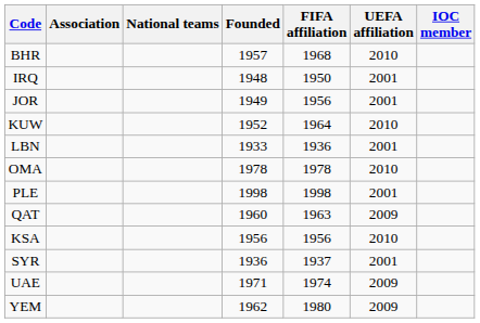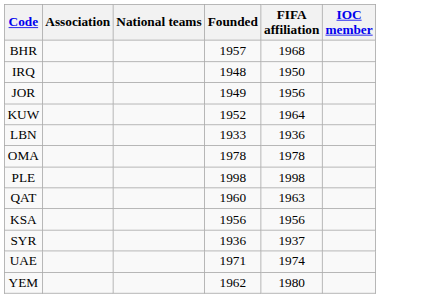- column: UEFA affiliation | 2010 | 2001 | 2001 | 2010 | 2001 | 2010 | 2001 | 2009 | 2010 | 2001 | 2009 | 2009
